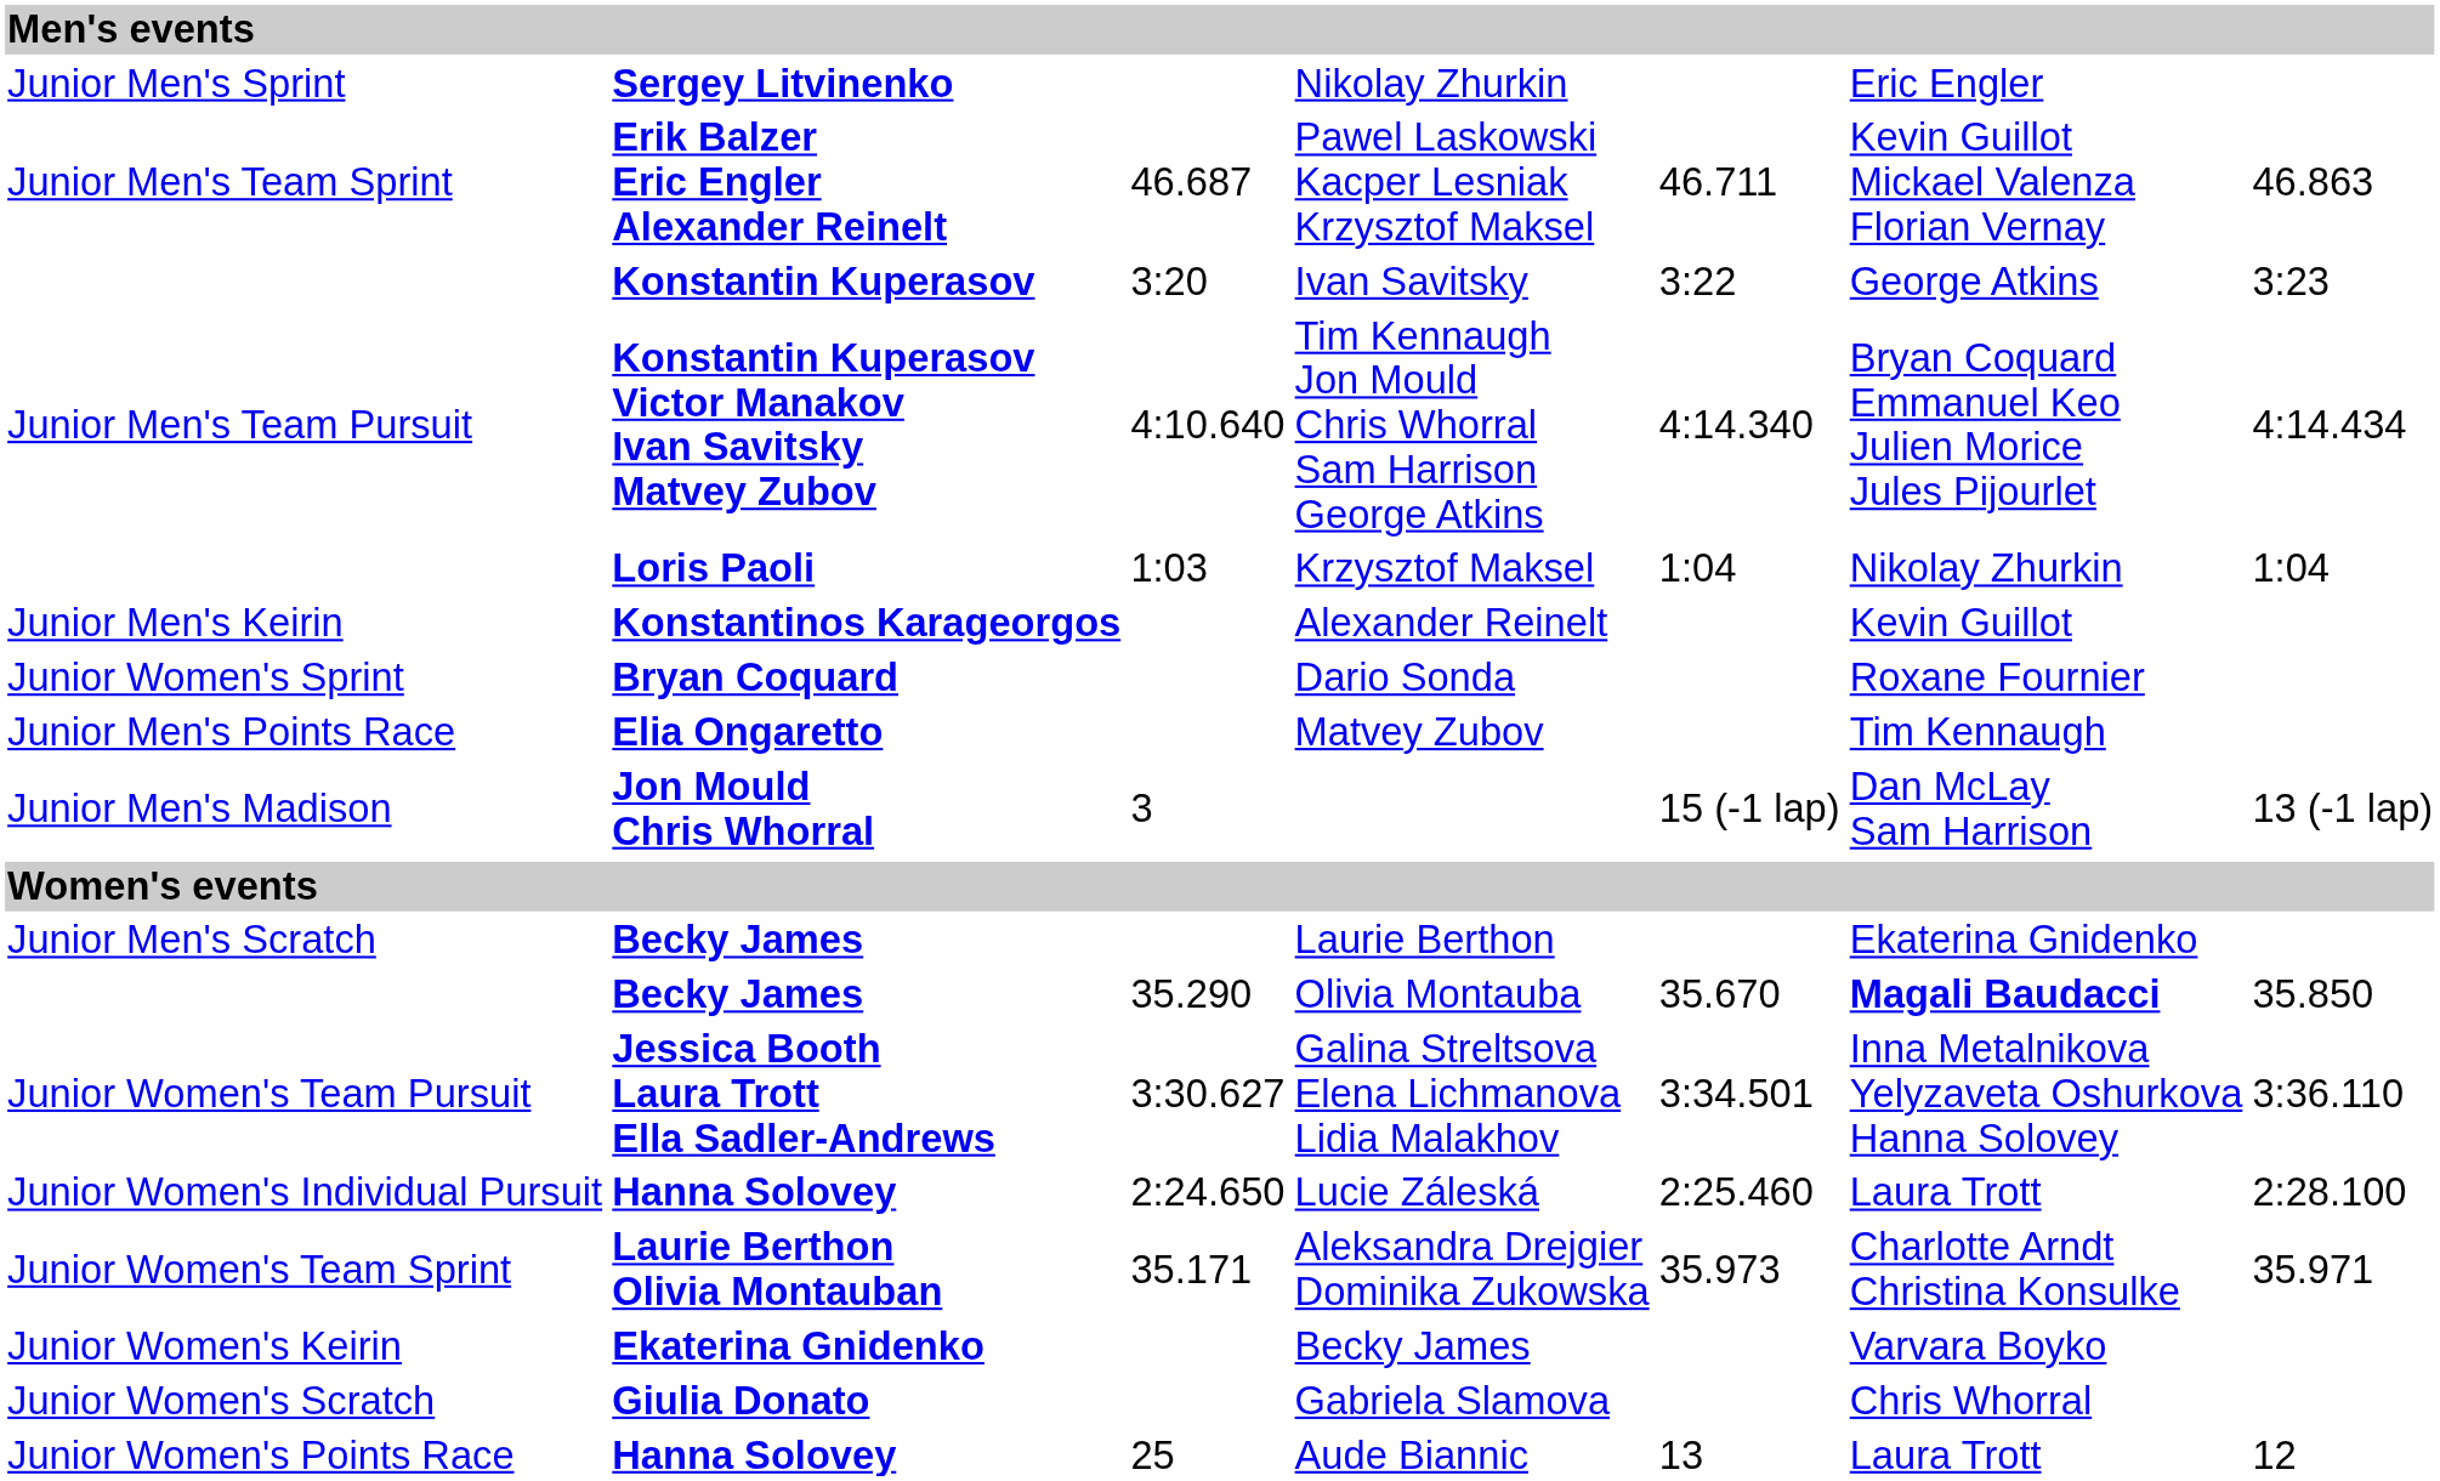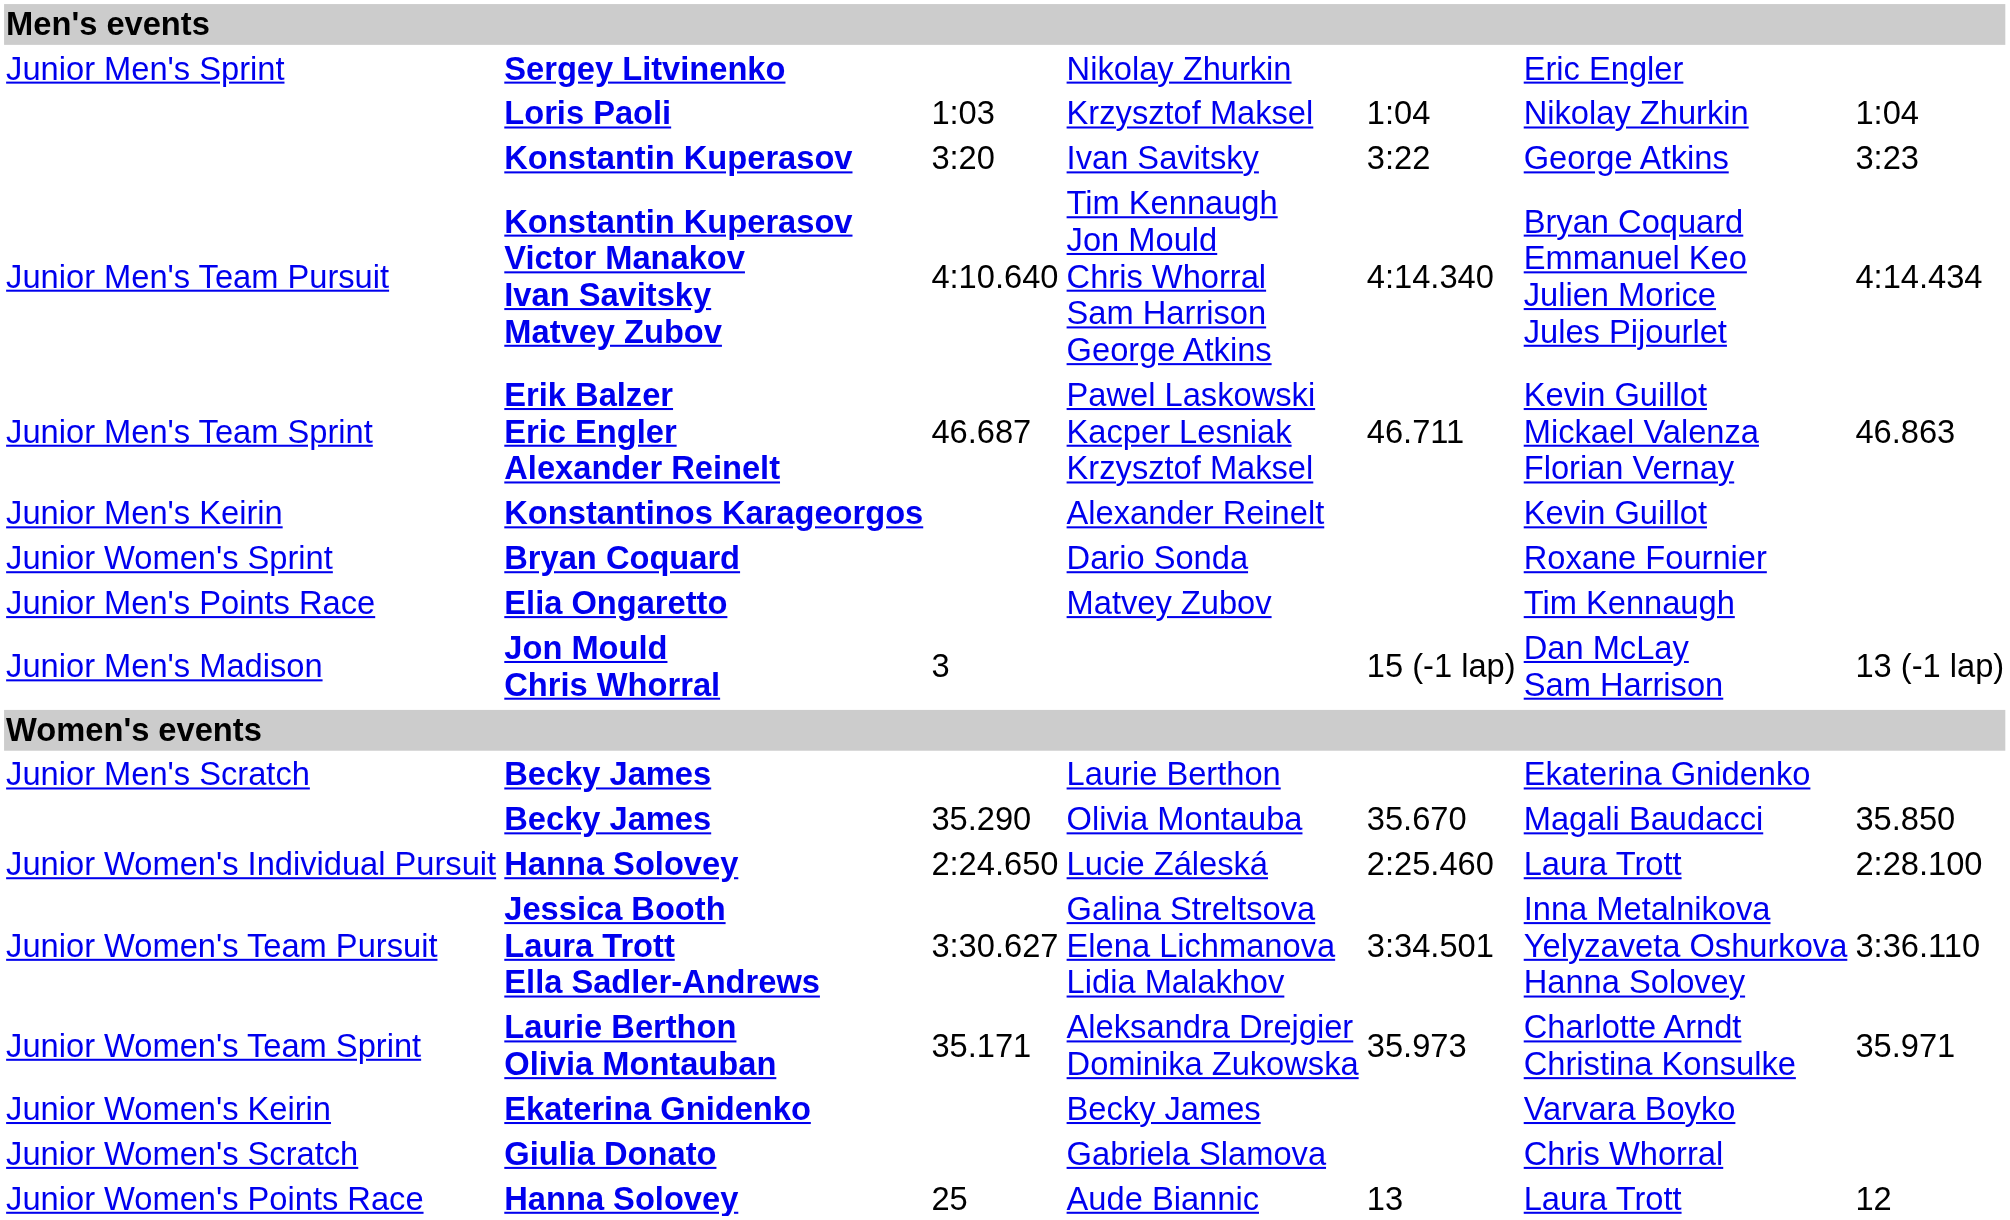rows swapped: Krzysztof Maksel <-> Pawel Laskowski Kacper Lesniak Krzysztof Maksel
Olivia Montauba | column 6: bold -> normal
rows swapped: Lucie Záleská <-> Galina Streltsova Elena Lichmanova Lidia Malakhov
